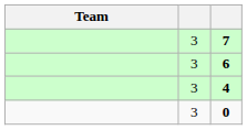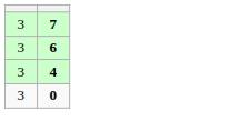- column: Team
